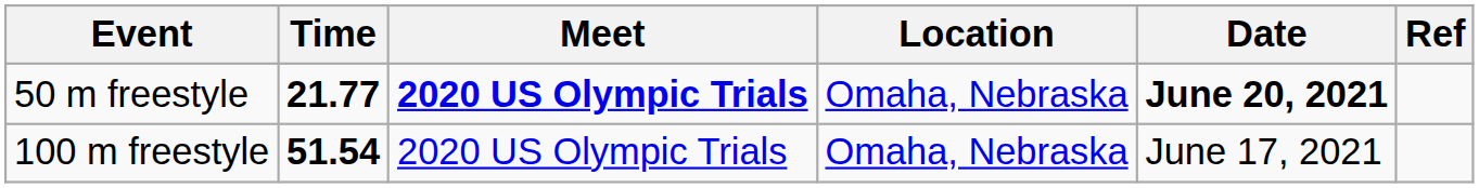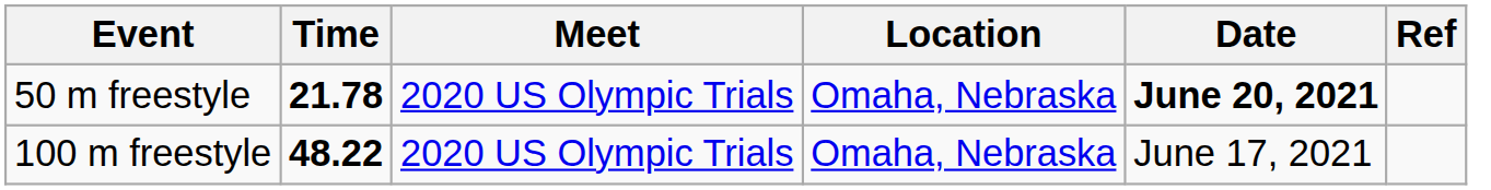50 m freestyle | Time: 21.77 -> 21.78
50 m freestyle | Meet: bold -> normal
100 m freestyle | Time: 51.54 -> 48.22
